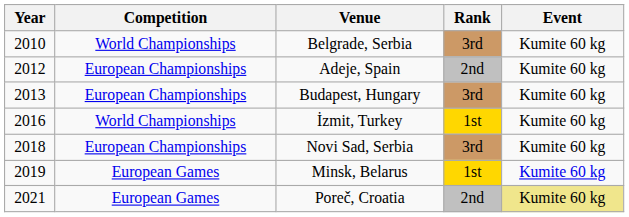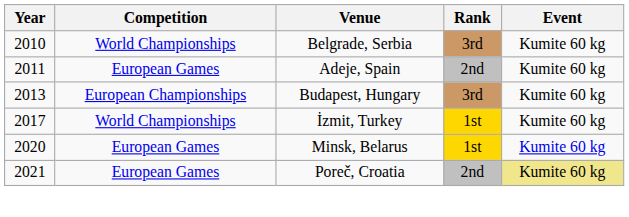Adeje, Spain | Year: 2012 -> 2011
Adeje, Spain | Competition: European Championships -> European Games
İzmit, Turkey | Year: 2016 -> 2017
- row: 2018 | European Championships | Novi Sad, Serbia | 3rd | Kumite 60 kg
Minsk, Belarus | Year: 2019 -> 2020
